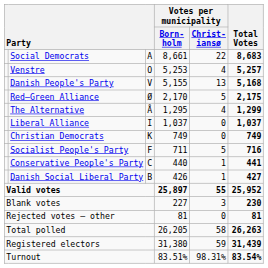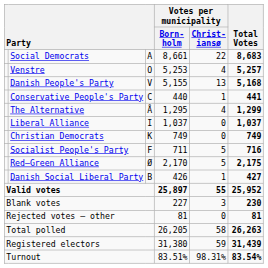rows swapped: Red–Green Alliance <-> Conservative People's Party
